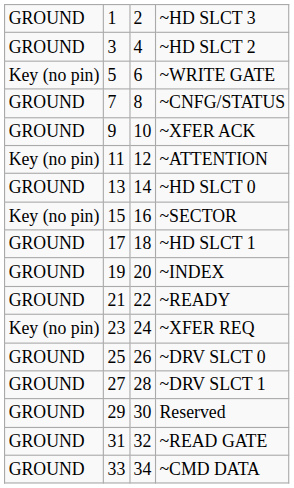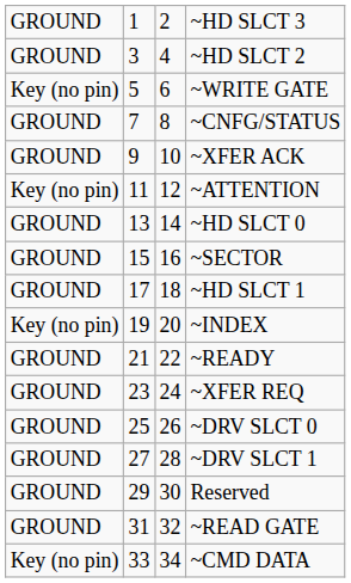~SECTOR | column 1: Key (no pin) -> GROUND
~INDEX | column 1: GROUND -> Key (no pin)
~XFER REQ | column 1: Key (no pin) -> GROUND
~CMD DATA | column 1: GROUND -> Key (no pin)
